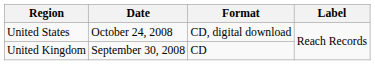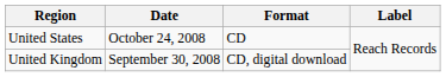United States | Format: CD, digital download -> CD
United Kingdom | Format: CD -> CD, digital download
